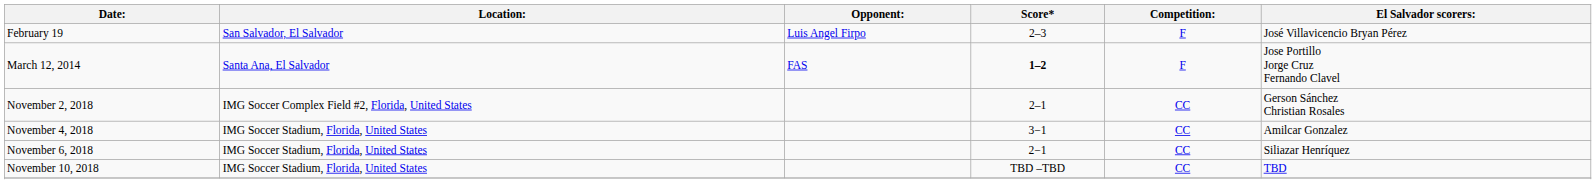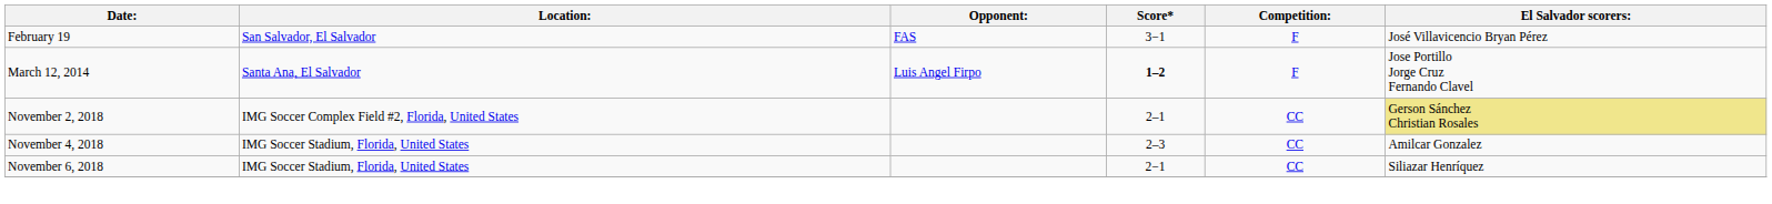February 19 | Opponent:: Luis Angel Firpo -> FAS
February 19 | Score*: 2–3 -> 3−1
March 12, 2014 | Opponent:: FAS -> Luis Angel Firpo
November 2, 2018 | El Salvador scorers:: no background -> khaki background
November 4, 2018 | Score*: 3−1 -> 2–3
- row: November 10, 2018 | IMG Soccer Stadium, Florida, United States | TBD –TBD | CC | TBD
